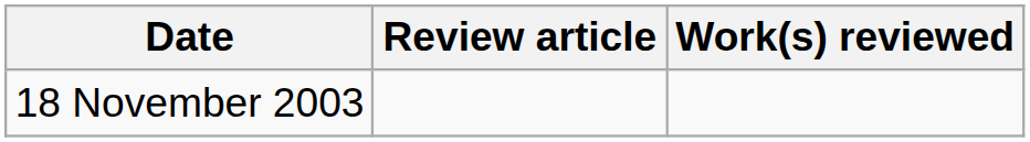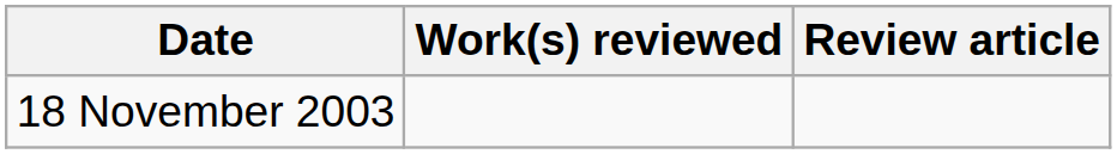columns swapped: Review article <-> Work(s) reviewed
